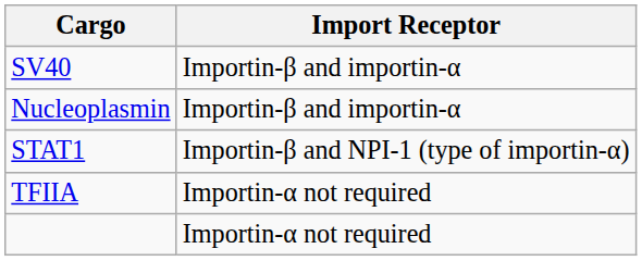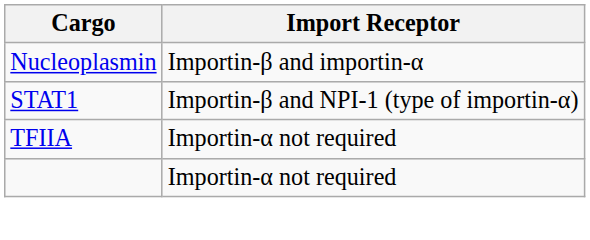- row: SV40 | Importin-β and importin-α
